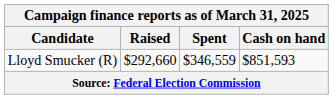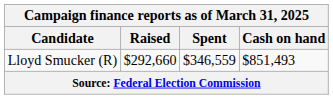Lloyd Smucker (R) | Cash on hand: $851,593 -> $851,493
